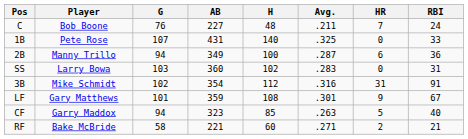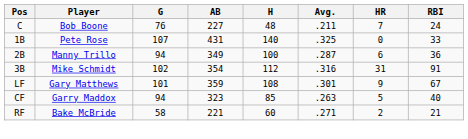- row: SS | Larry Bowa | 103 | 360 | 102 | .283 | 0 | 31
